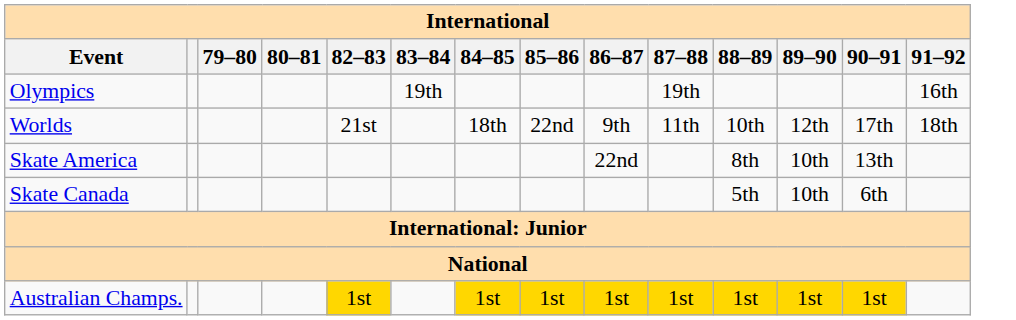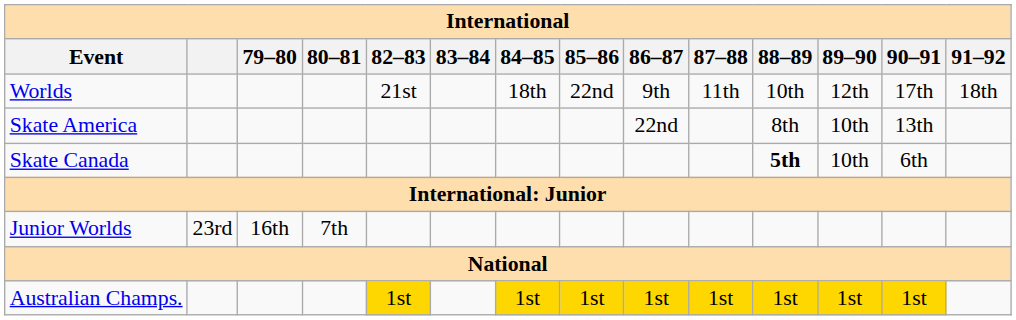- row: Olympics | 19th | 19th | 16th
Skate Canada | 88–89: normal -> bold
+ row: Junior Worlds | 23rd | 16th | 7th
